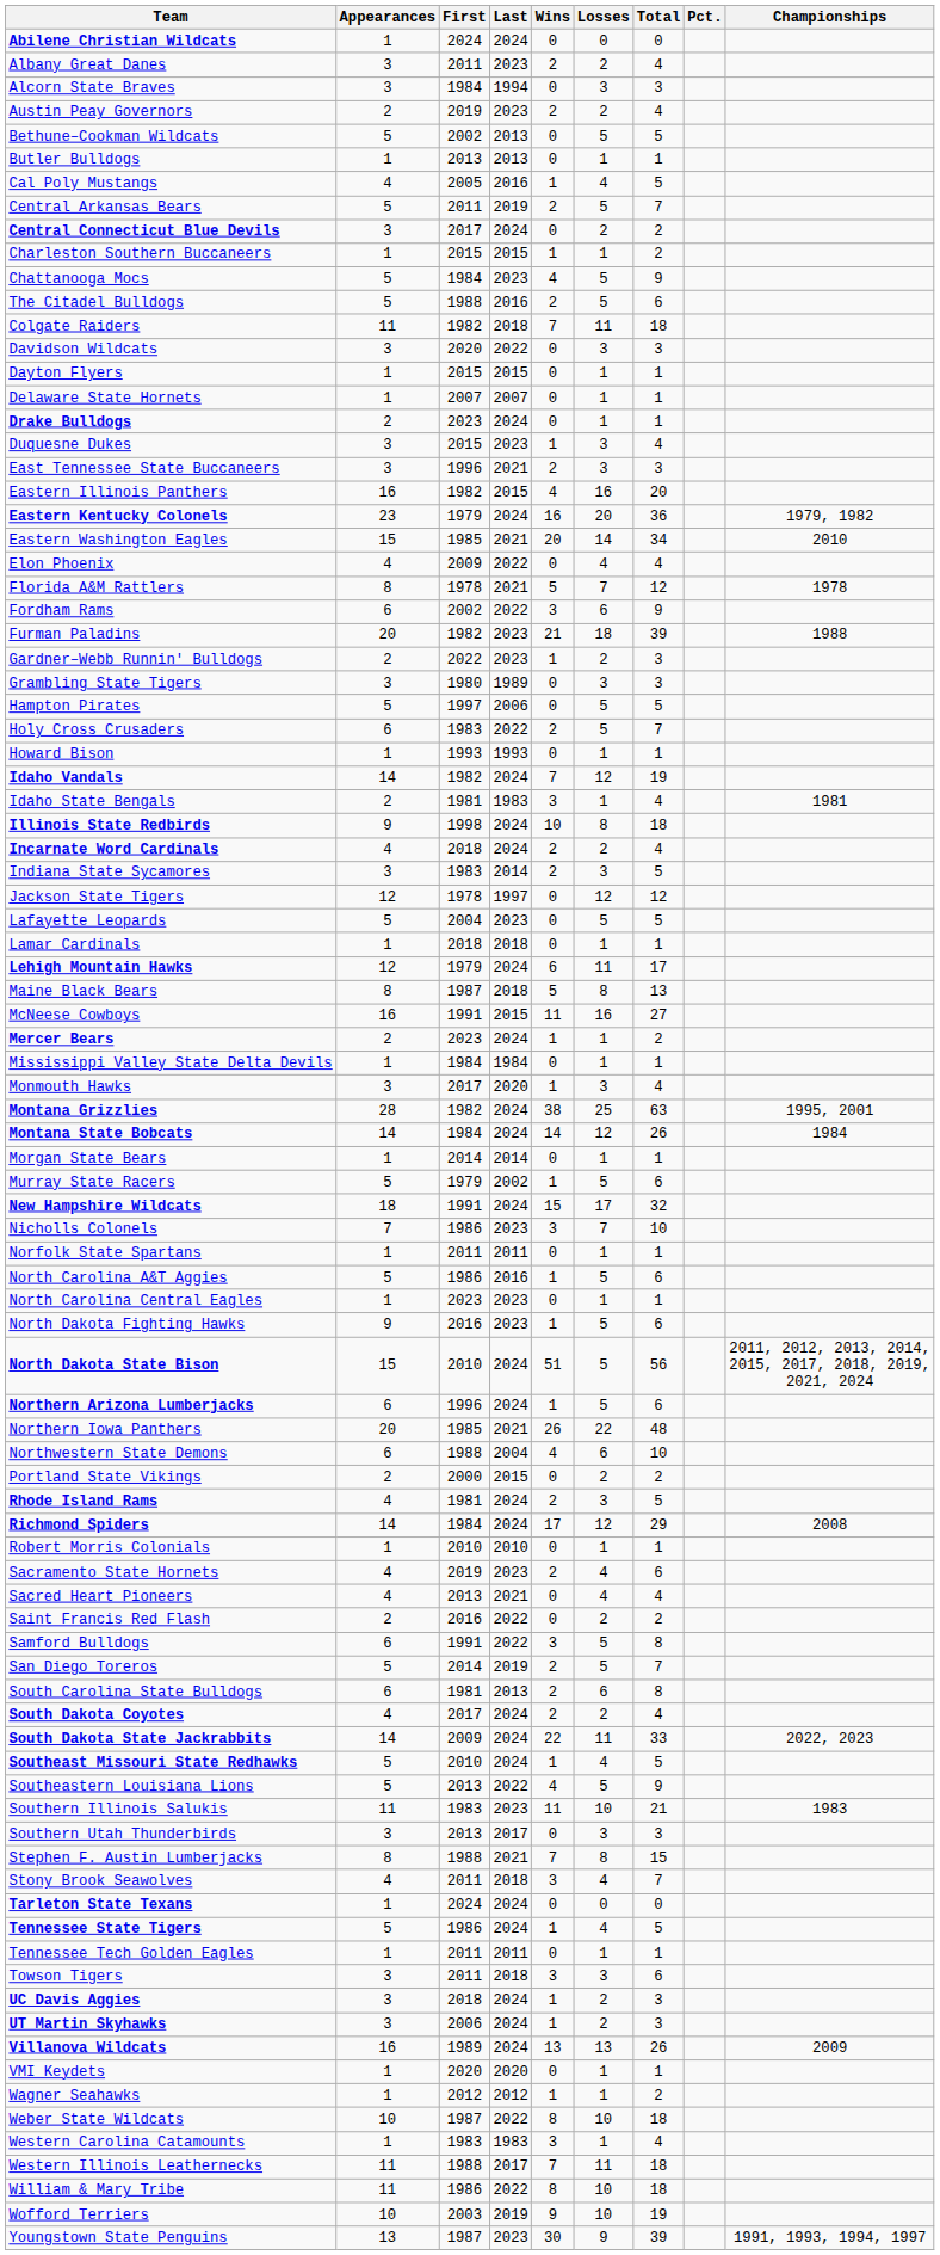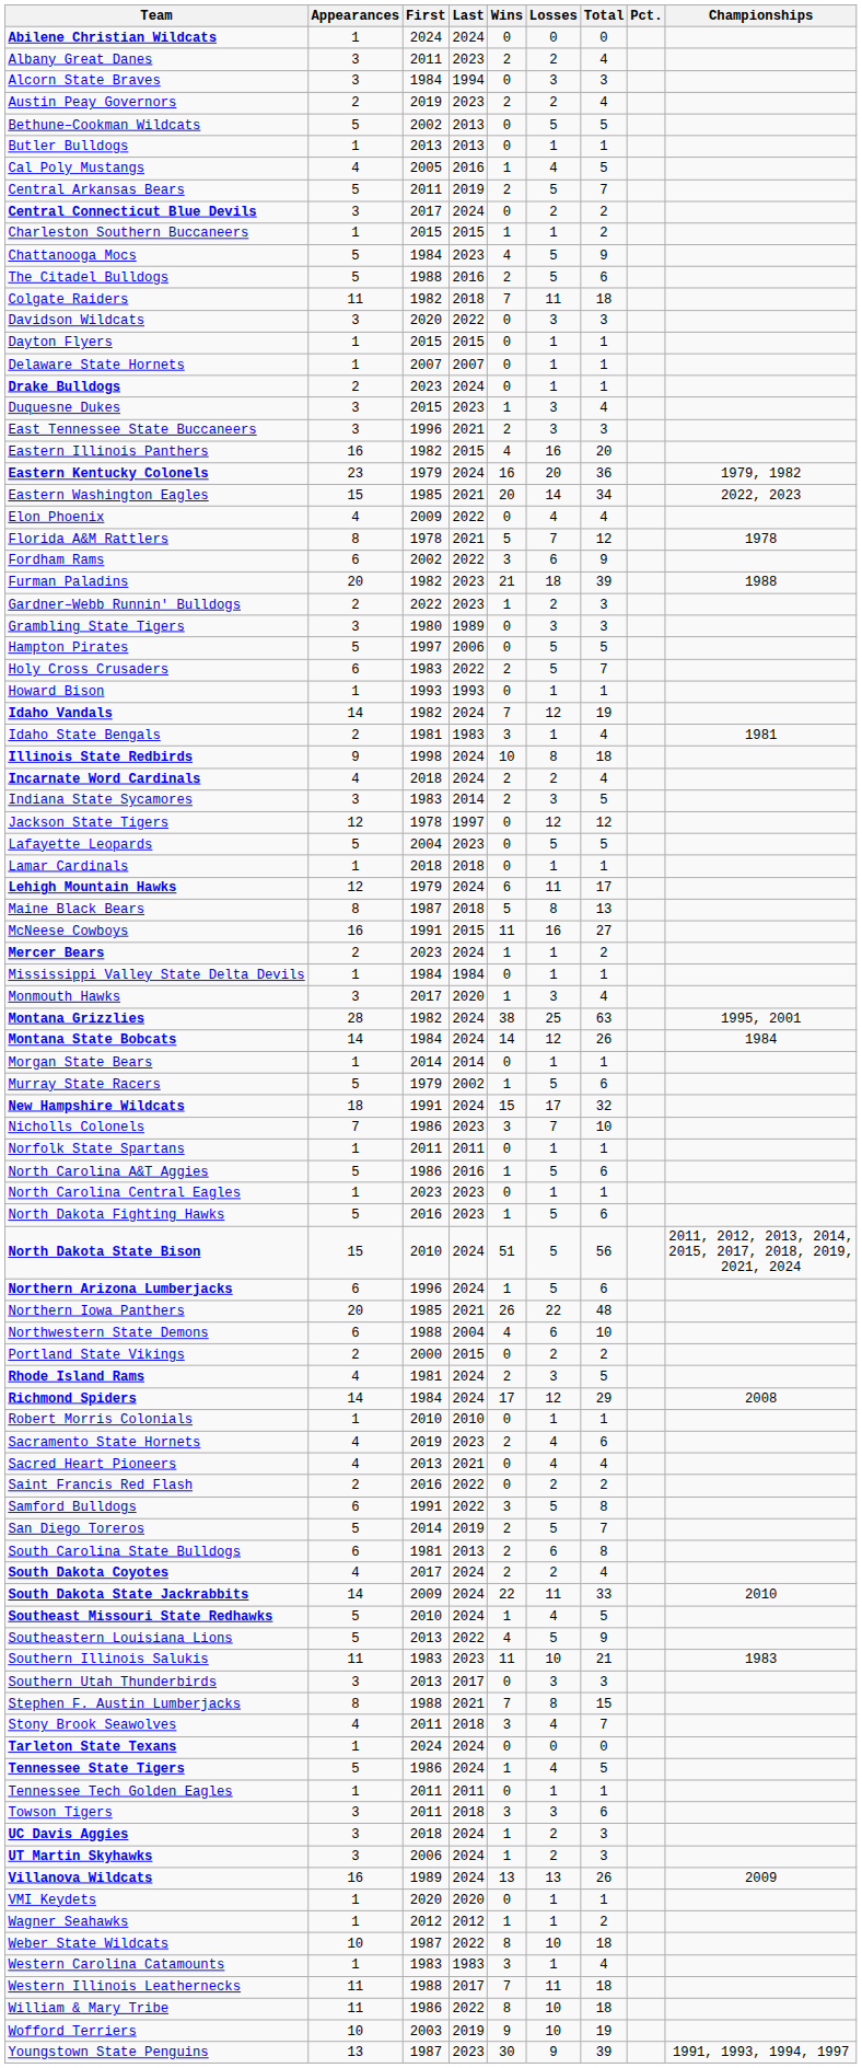Eastern Washington Eagles | Championships: 2010 -> 2022, 2023
North Dakota Fighting Hawks | Appearances: 9 -> 5
South Dakota State Jackrabbits | Championships: 2022, 2023 -> 2010
